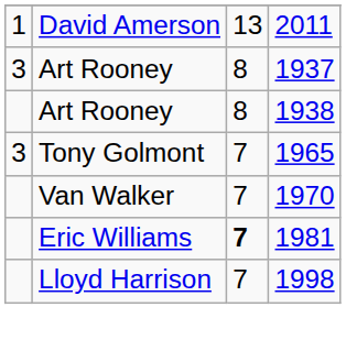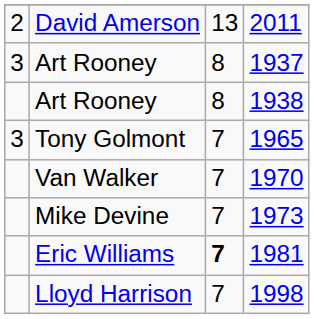2011 | column 1: 1 -> 2
+ row: Mike Devine | 7 | 1973
